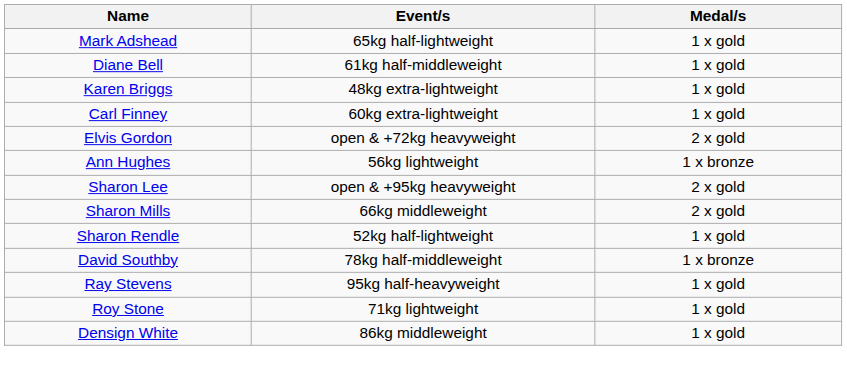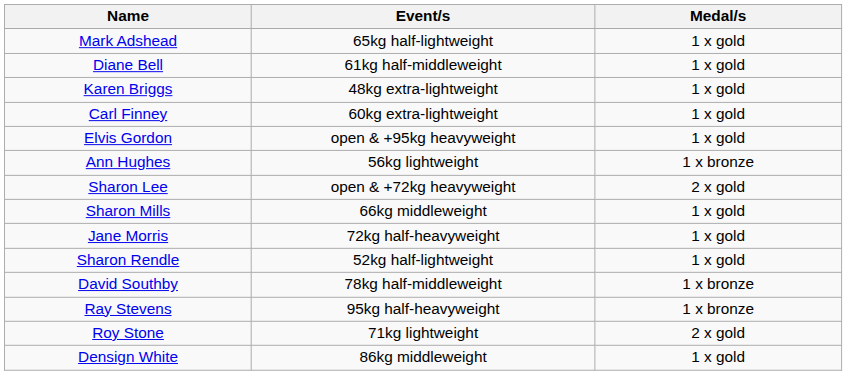Elvis Gordon | Event/s: open & +72kg heavyweight -> open & +95kg heavyweight
Elvis Gordon | Medal/s: 2 x gold -> 1 x gold
Sharon Lee | Event/s: open & +95kg heavyweight -> open & +72kg heavyweight
Sharon Mills | Medal/s: 2 x gold -> 1 x gold
+ row: Jane Morris | 72kg half-heavyweight | 1 x gold
Ray Stevens | Medal/s: 1 x gold -> 1 x bronze
Roy Stone | Medal/s: 1 x gold -> 2 x gold
